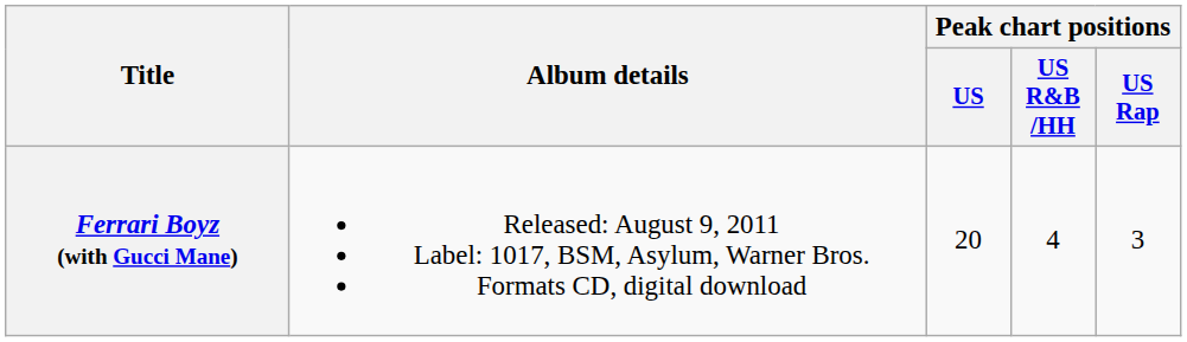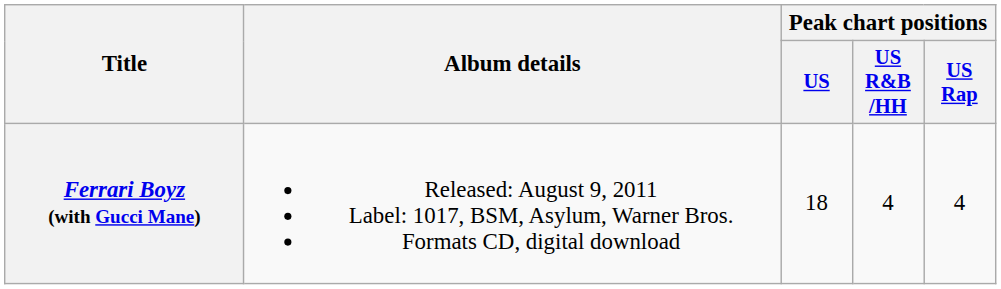Ferrari Boyz (with Gucci Mane) | Peak chart positions / US: 20 -> 18
Ferrari Boyz (with Gucci Mane) | Peak chart positions / US Rap: 3 -> 4
